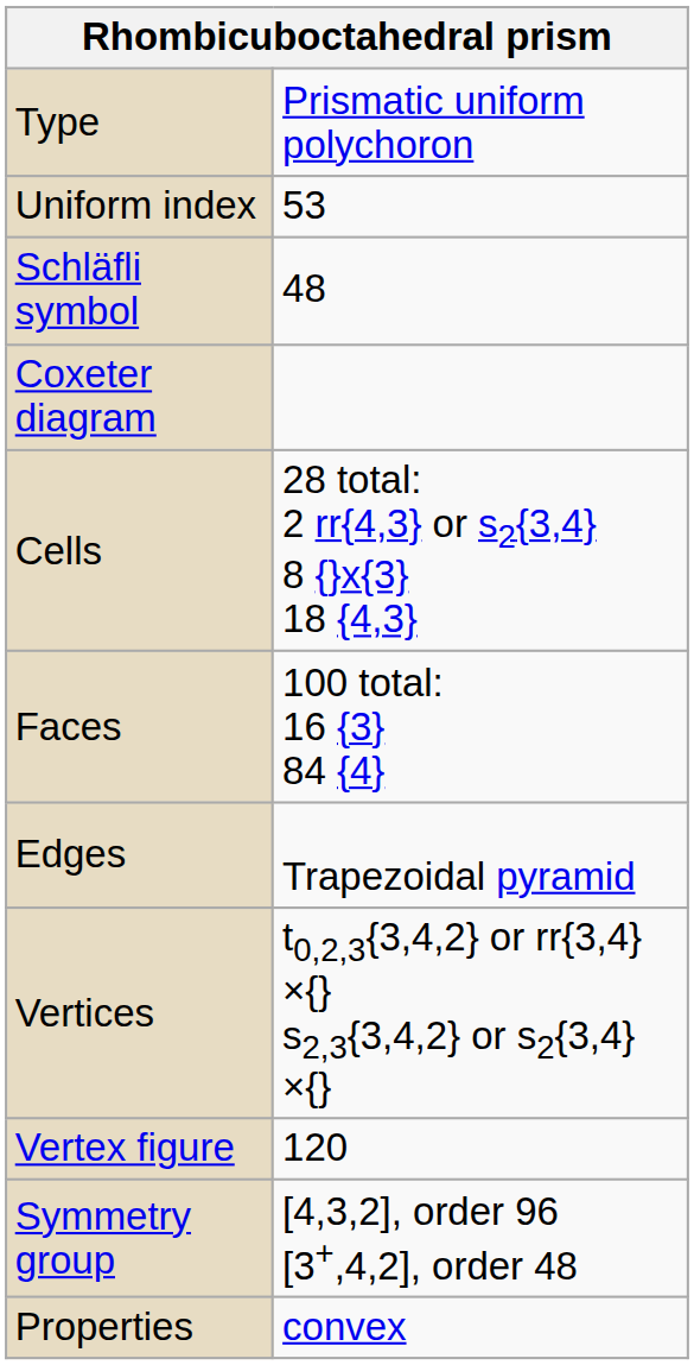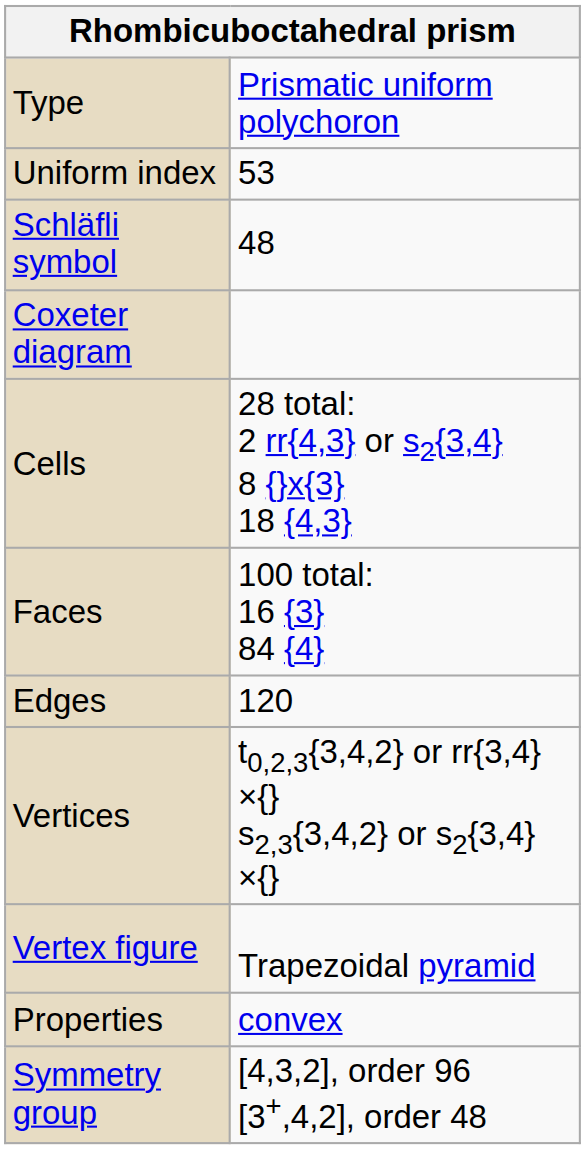Edges | column 2: Trapezoidal pyramid -> 120
Vertex figure | column 2: 120 -> Trapezoidal pyramid
rows swapped: Symmetry group <-> Properties
